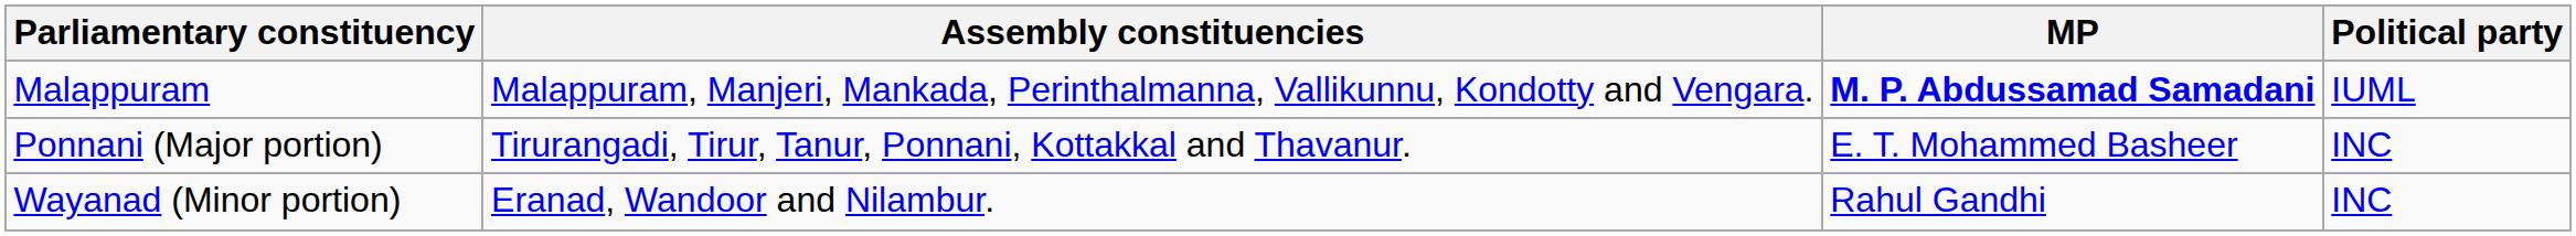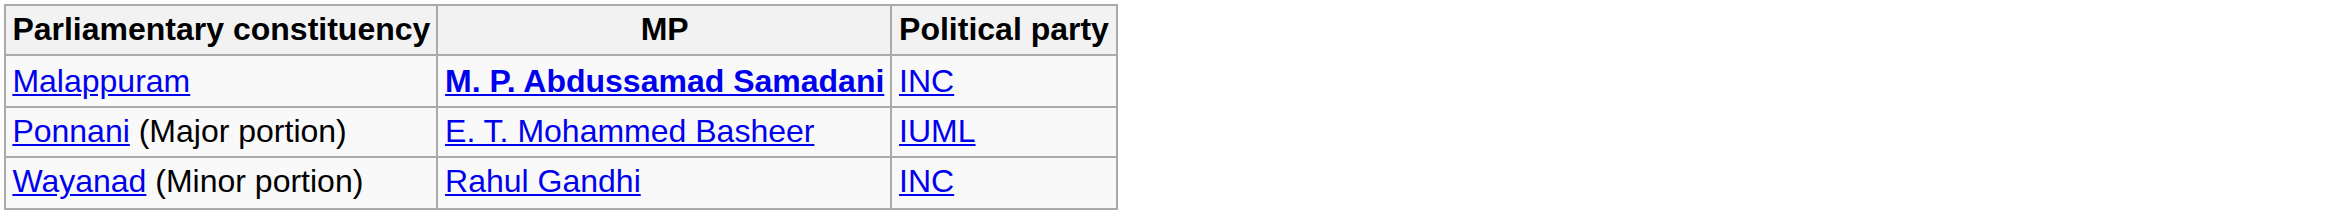- column: Assembly constituencies | Malappuram, Manjeri, Mankada, Perinthalmanna, Vallikunnu, Kondotty and Vengara. | Tirurangadi, Tirur, Tanur, Ponnani, Kottakkal and Thavanur. | Eranad, Wandoor and Nilambur.
Malappuram | Political party: IUML -> INC
Ponnani (Major portion) | Political party: INC -> IUML
